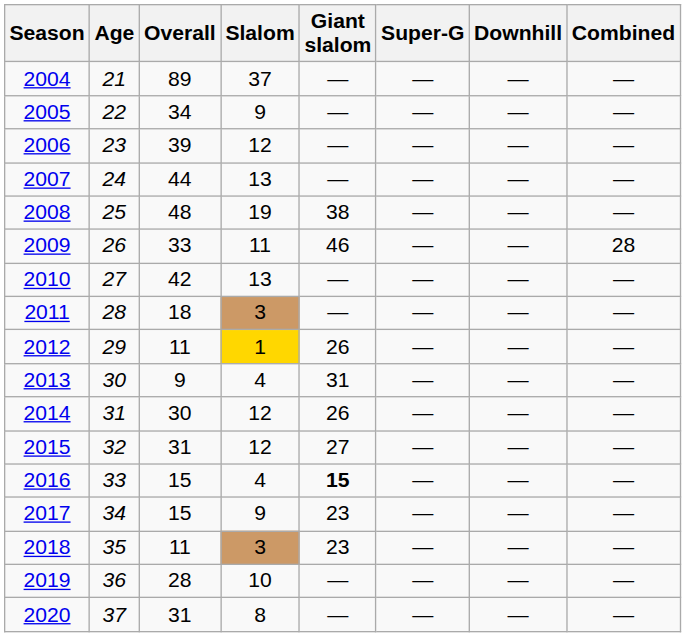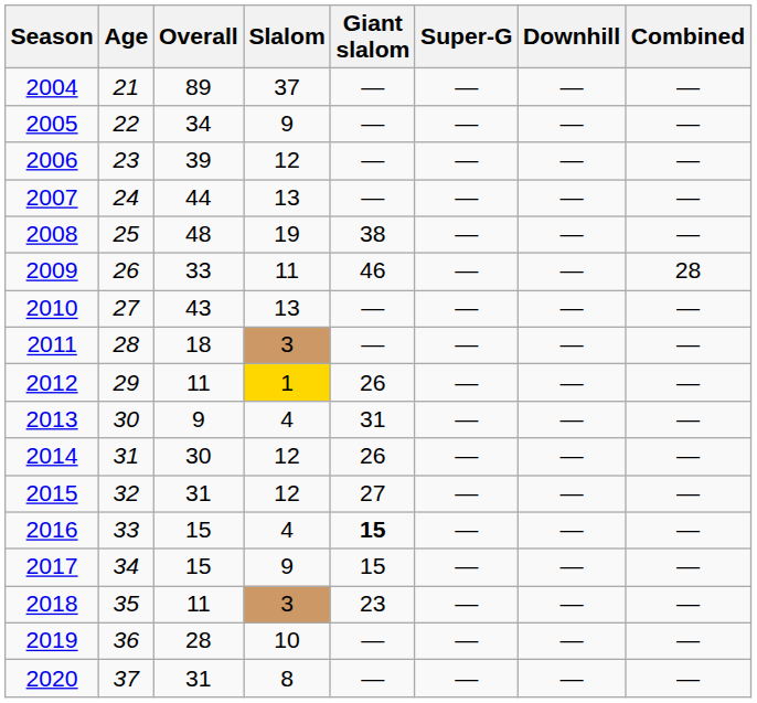2010 | Overall: 42 -> 43
2017 | Giant slalom: 23 -> 15
